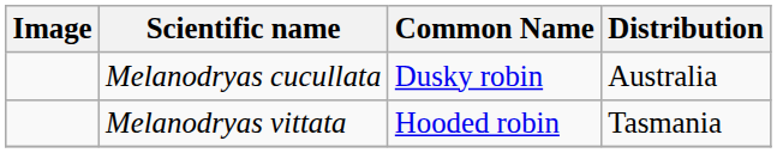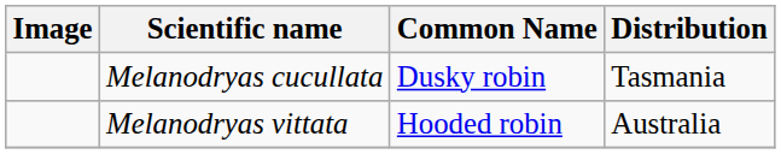Melanodryas cucullata | Distribution: Australia -> Tasmania
Melanodryas vittata | Distribution: Tasmania -> Australia
